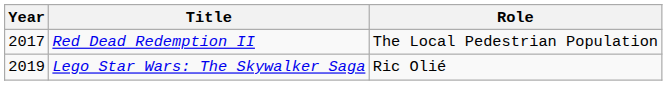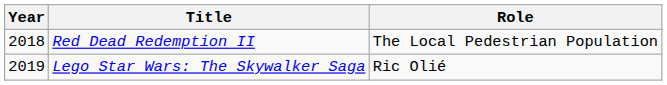Red Dead Redemption II | Year: 2017 -> 2018
